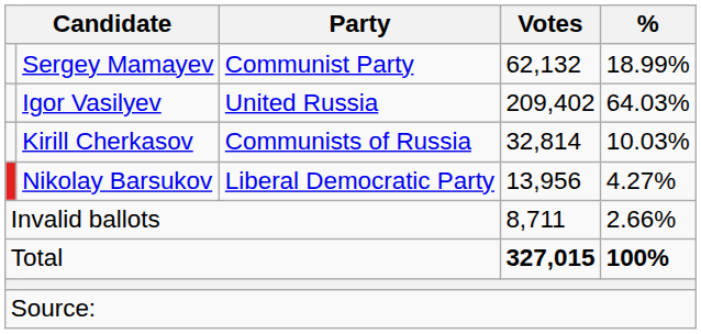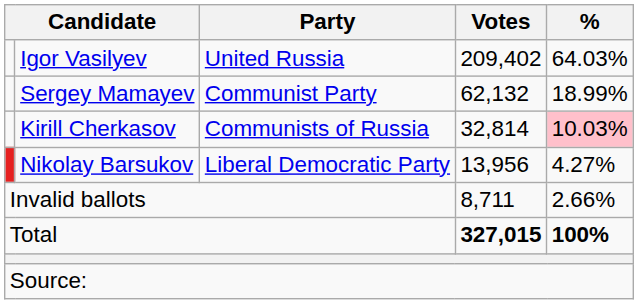rows swapped: Igor Vasilyev <-> Sergey Mamayev
Kirill Cherkasov | %: no background -> pink background
